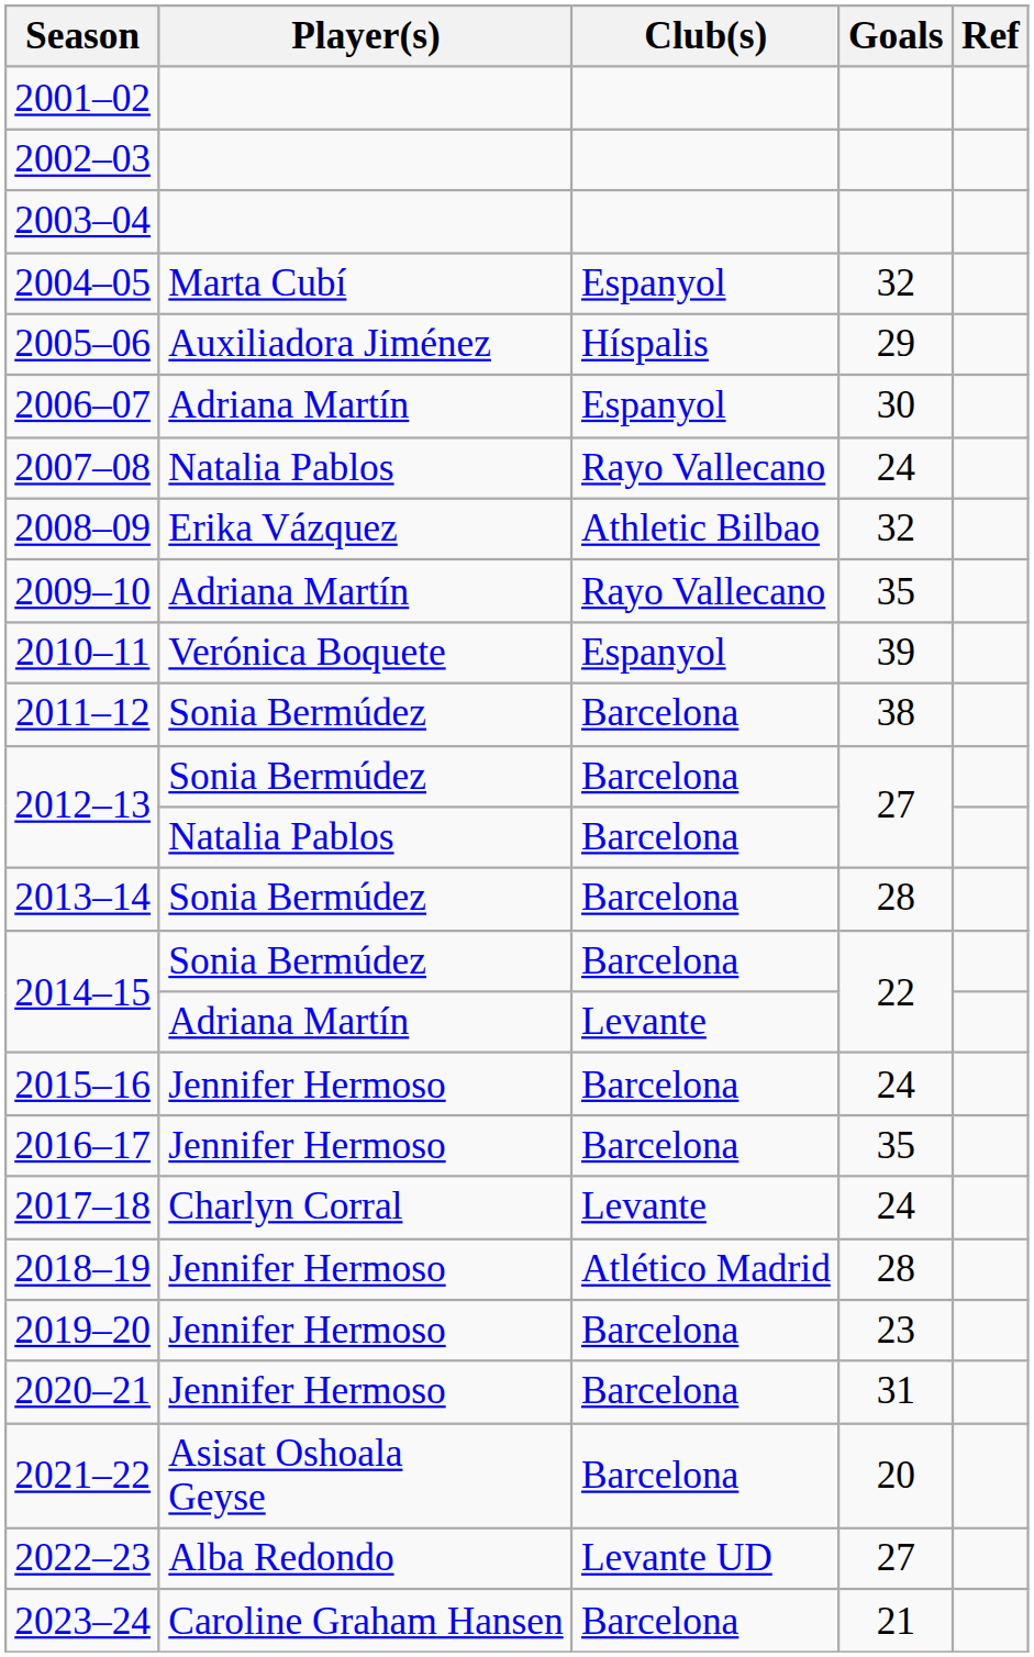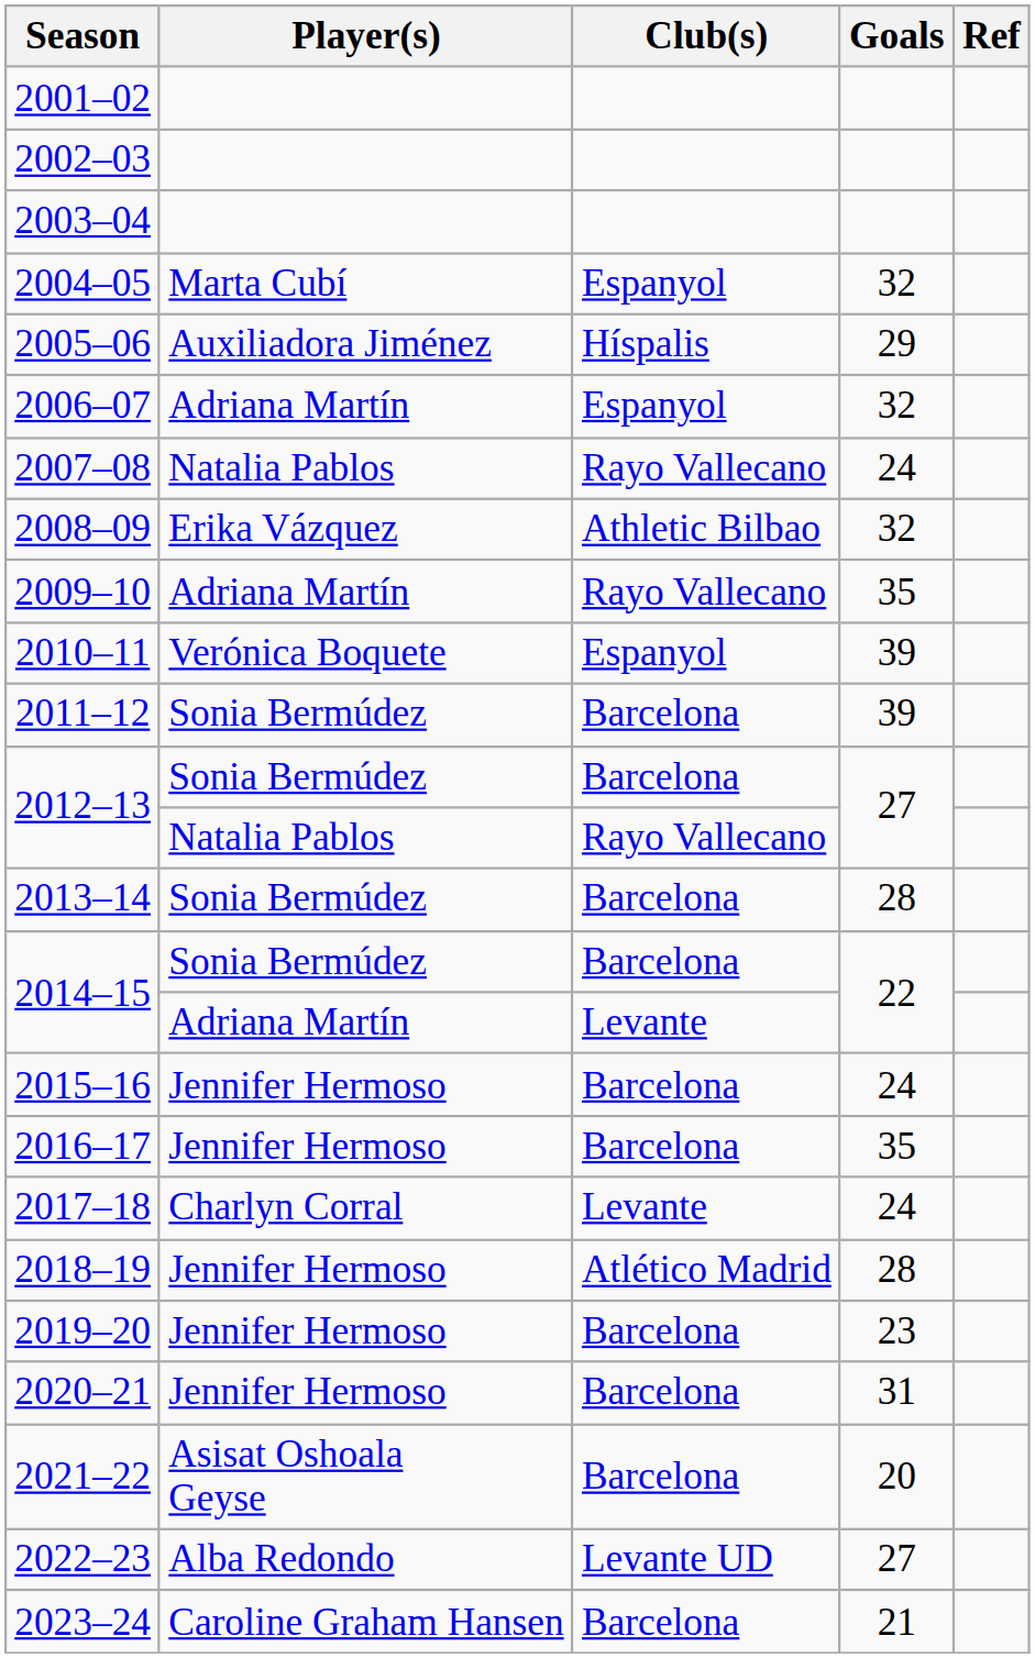2006–07 | Goals: 30 -> 32
2011–12 | Goals: 38 -> 39
2012–13 / Natalia Pablos | Club(s): Barcelona -> Rayo Vallecano
